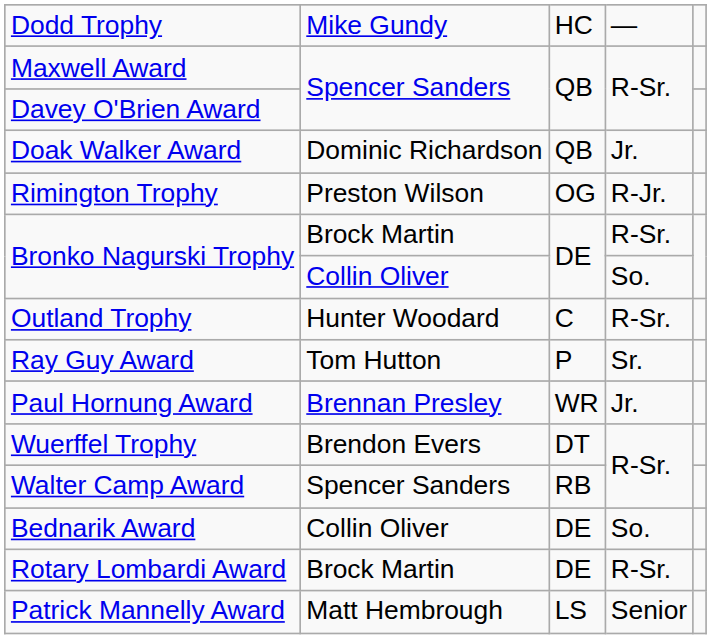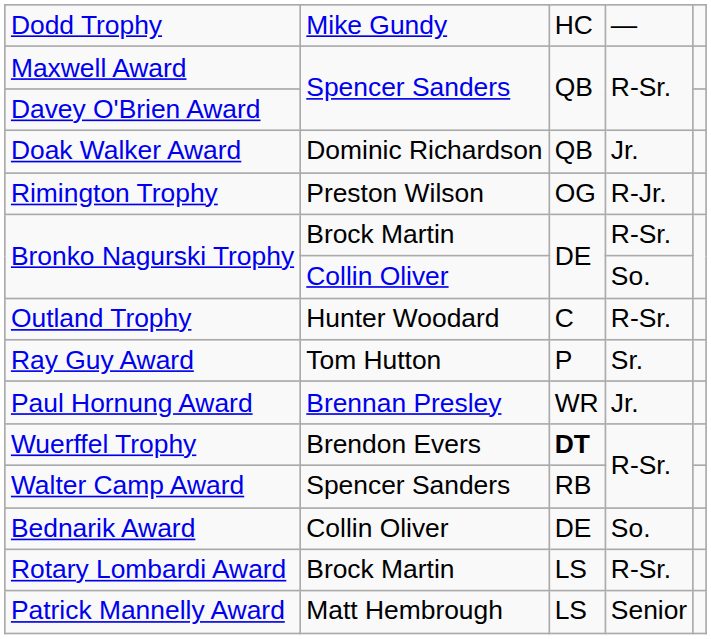Wuerffel Trophy | column 3: normal -> bold
Rotary Lombardi Award | column 3: DE -> LS
